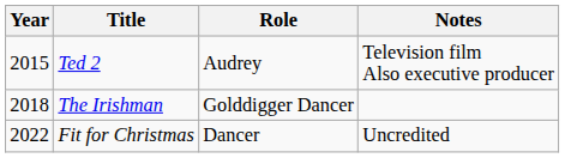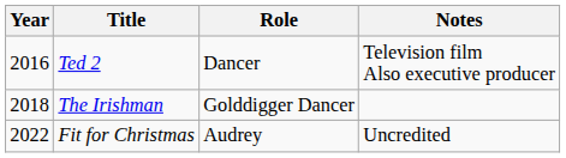Ted 2 | Year: 2015 -> 2016
Ted 2 | Role: Audrey -> Dancer
Fit for Christmas | Role: Dancer -> Audrey
